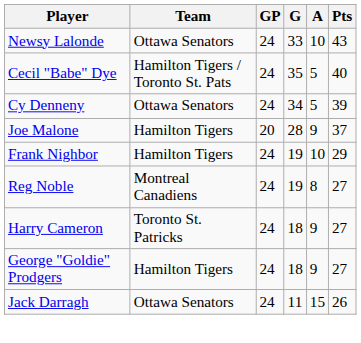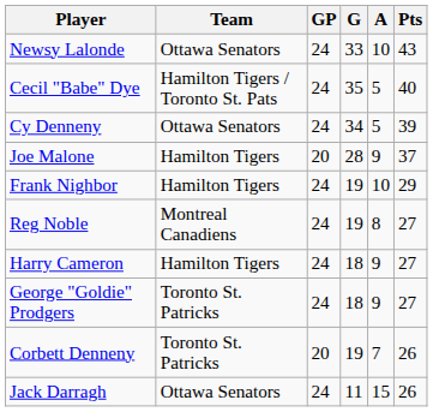Harry Cameron | Team: Toronto St. Patricks -> Hamilton Tigers
George "Goldie" Prodgers | Team: Hamilton Tigers -> Toronto St. Patricks
+ row: Corbett Denneny | Toronto St. Patricks | 20 | 19 | 7 | 26
